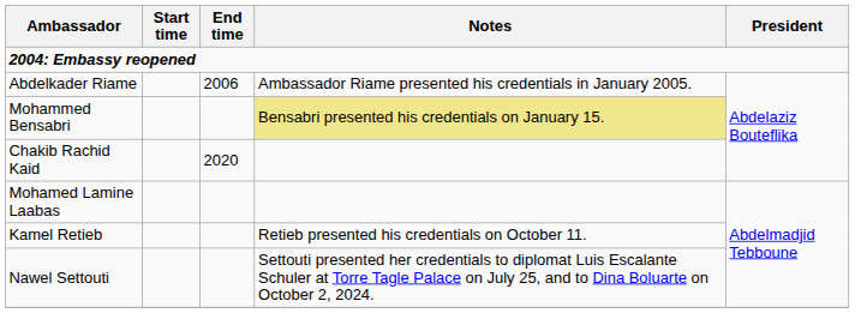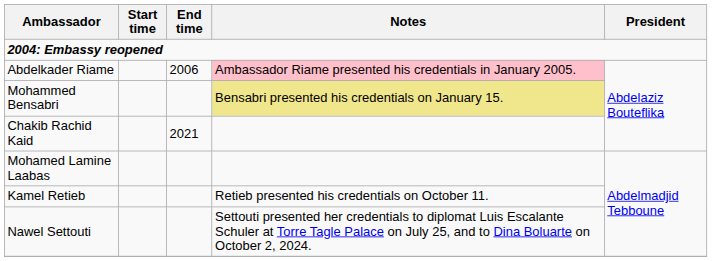Abdelkader Riame | Notes: no background -> pink background
Chakib Rachid Kaid | End time: 2020 -> 2021
